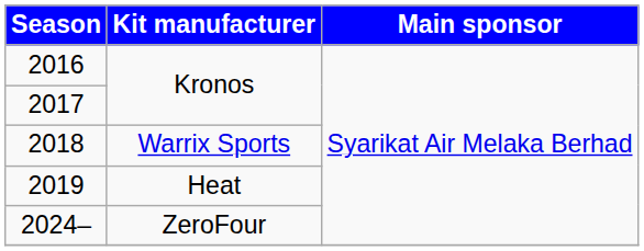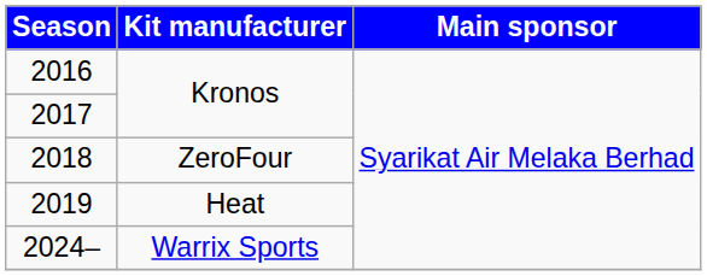2018 | Kit manufacturer: Warrix Sports -> ZeroFour
2024– | Kit manufacturer: ZeroFour -> Warrix Sports
